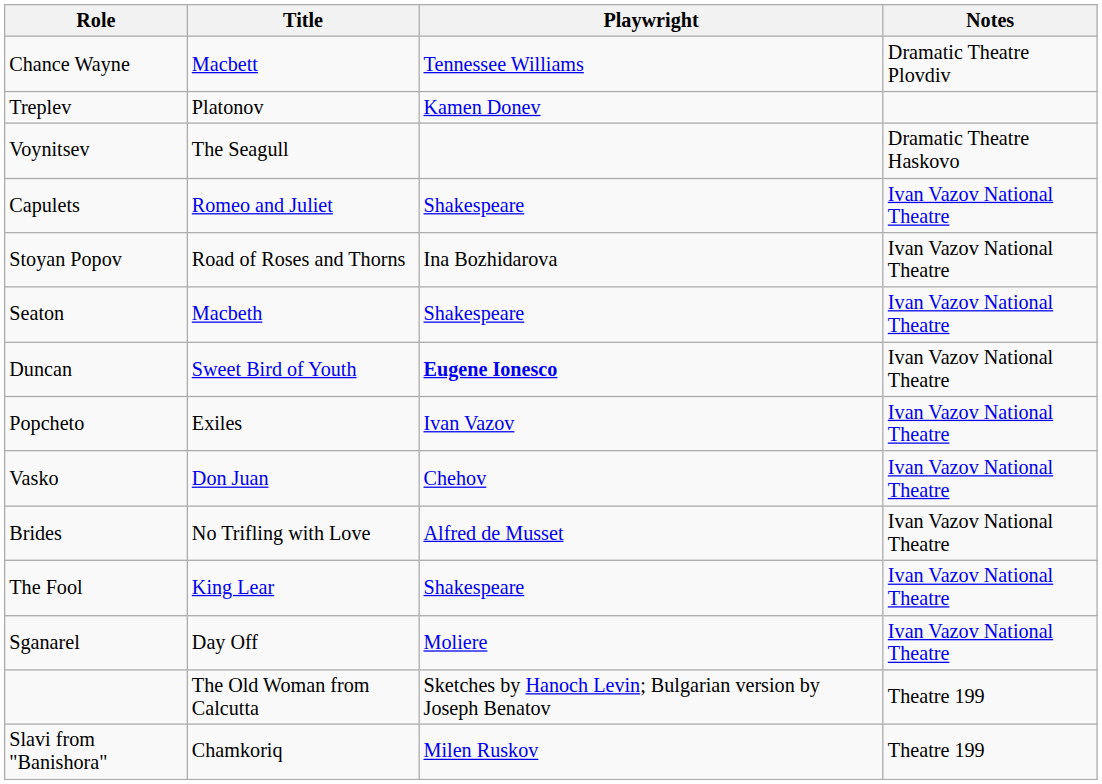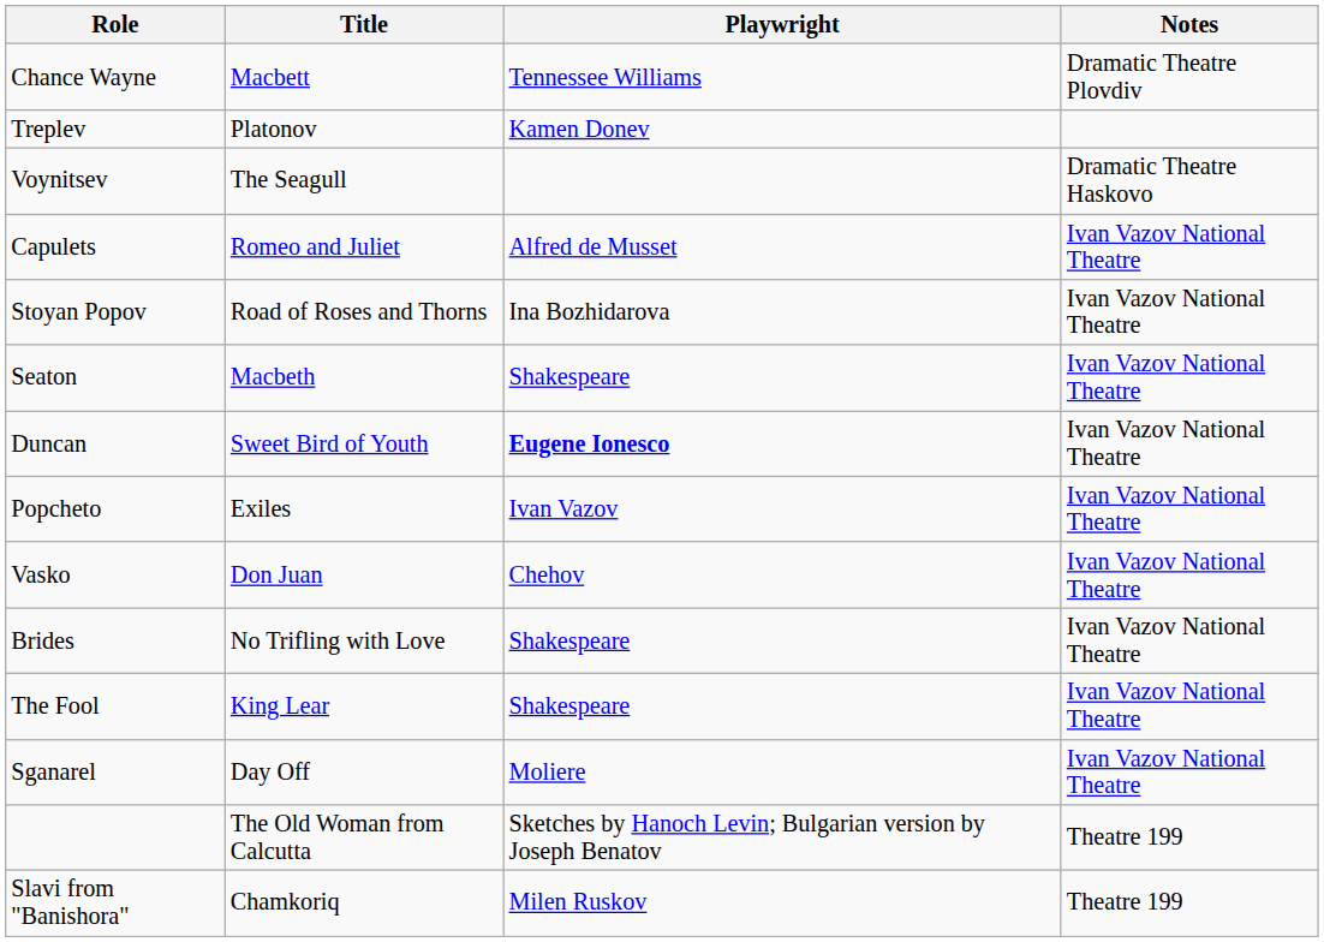Capulets | Playwright: Shakespeare -> Alfred de Musset
Brides | Playwright: Alfred de Musset -> Shakespeare
